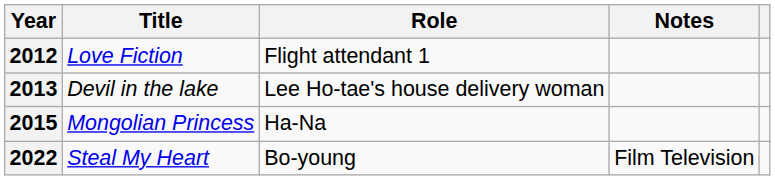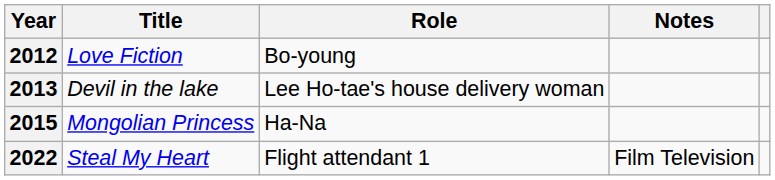2012 | Role: Flight attendant 1 -> Bo-young
2022 | Role: Bo-young -> Flight attendant 1
